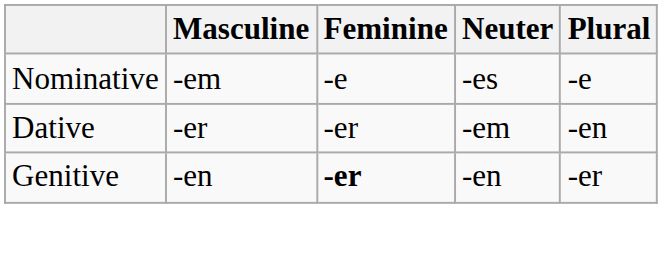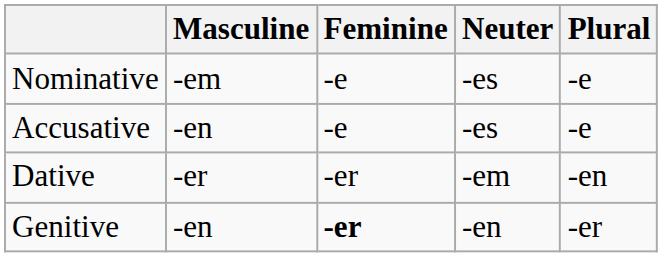+ row: Accusative | -en | -e | -es | -e
